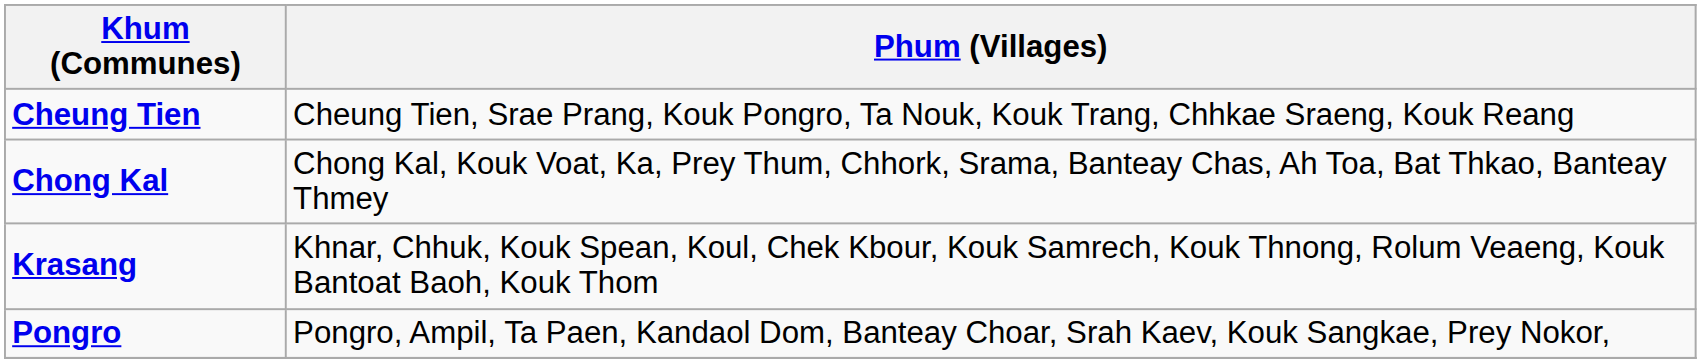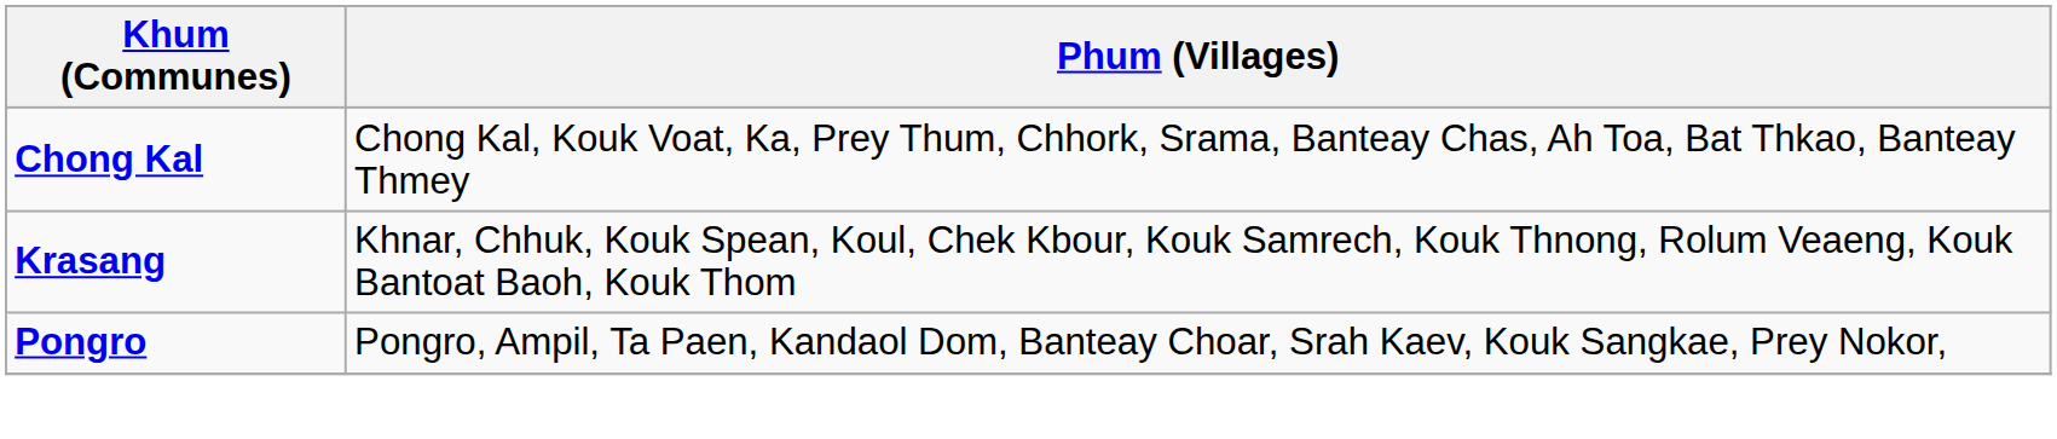- row: Cheung Tien | Cheung Tien, Srae Prang, Kouk Pongro, Ta Nouk, Kouk Trang, Chhkae Sraeng, Kouk Reang
